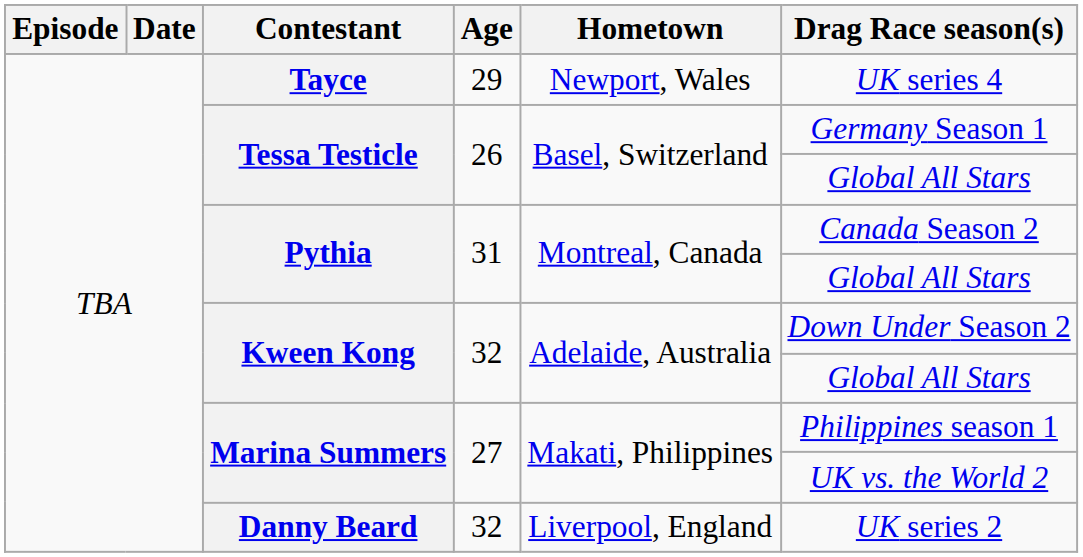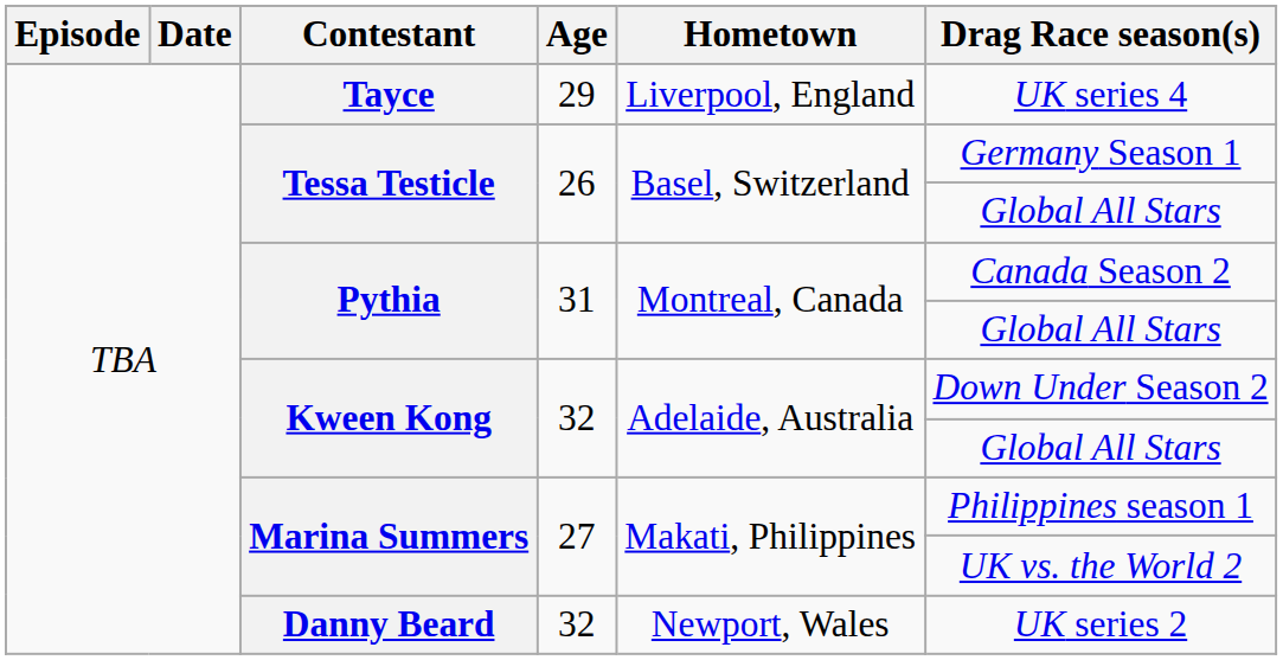Tayce | Hometown: Newport, Wales -> Liverpool, England
Danny Beard | Hometown: Liverpool, England -> Newport, Wales
